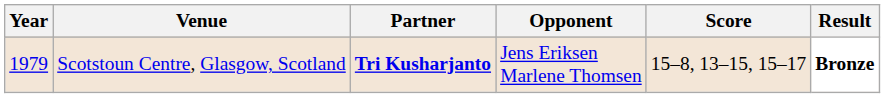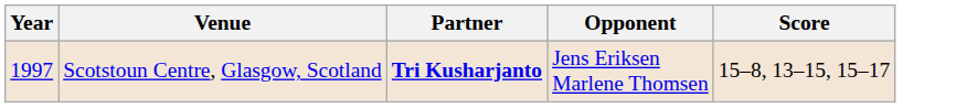- column: Result | Bronze
Scotstoun Centre, Glasgow, Scotland | Year: 1979 -> 1997
